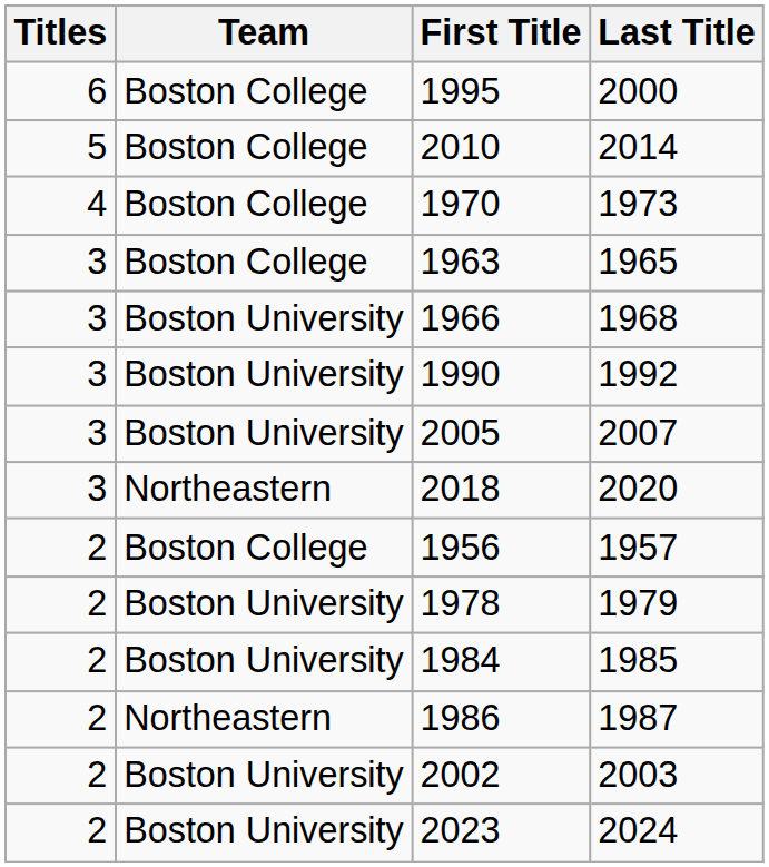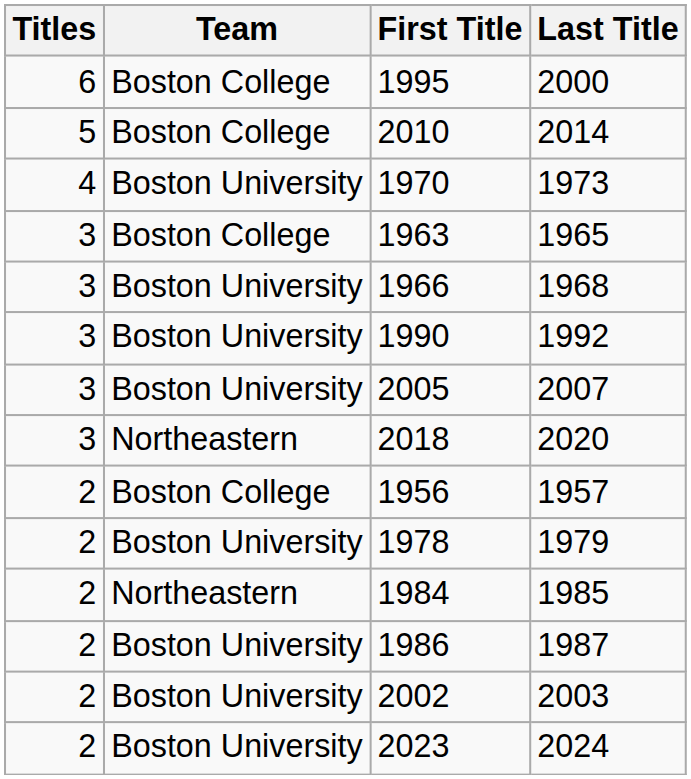1970 | Team: Boston College -> Boston University
1984 | Team: Boston University -> Northeastern
1986 | Team: Northeastern -> Boston University
